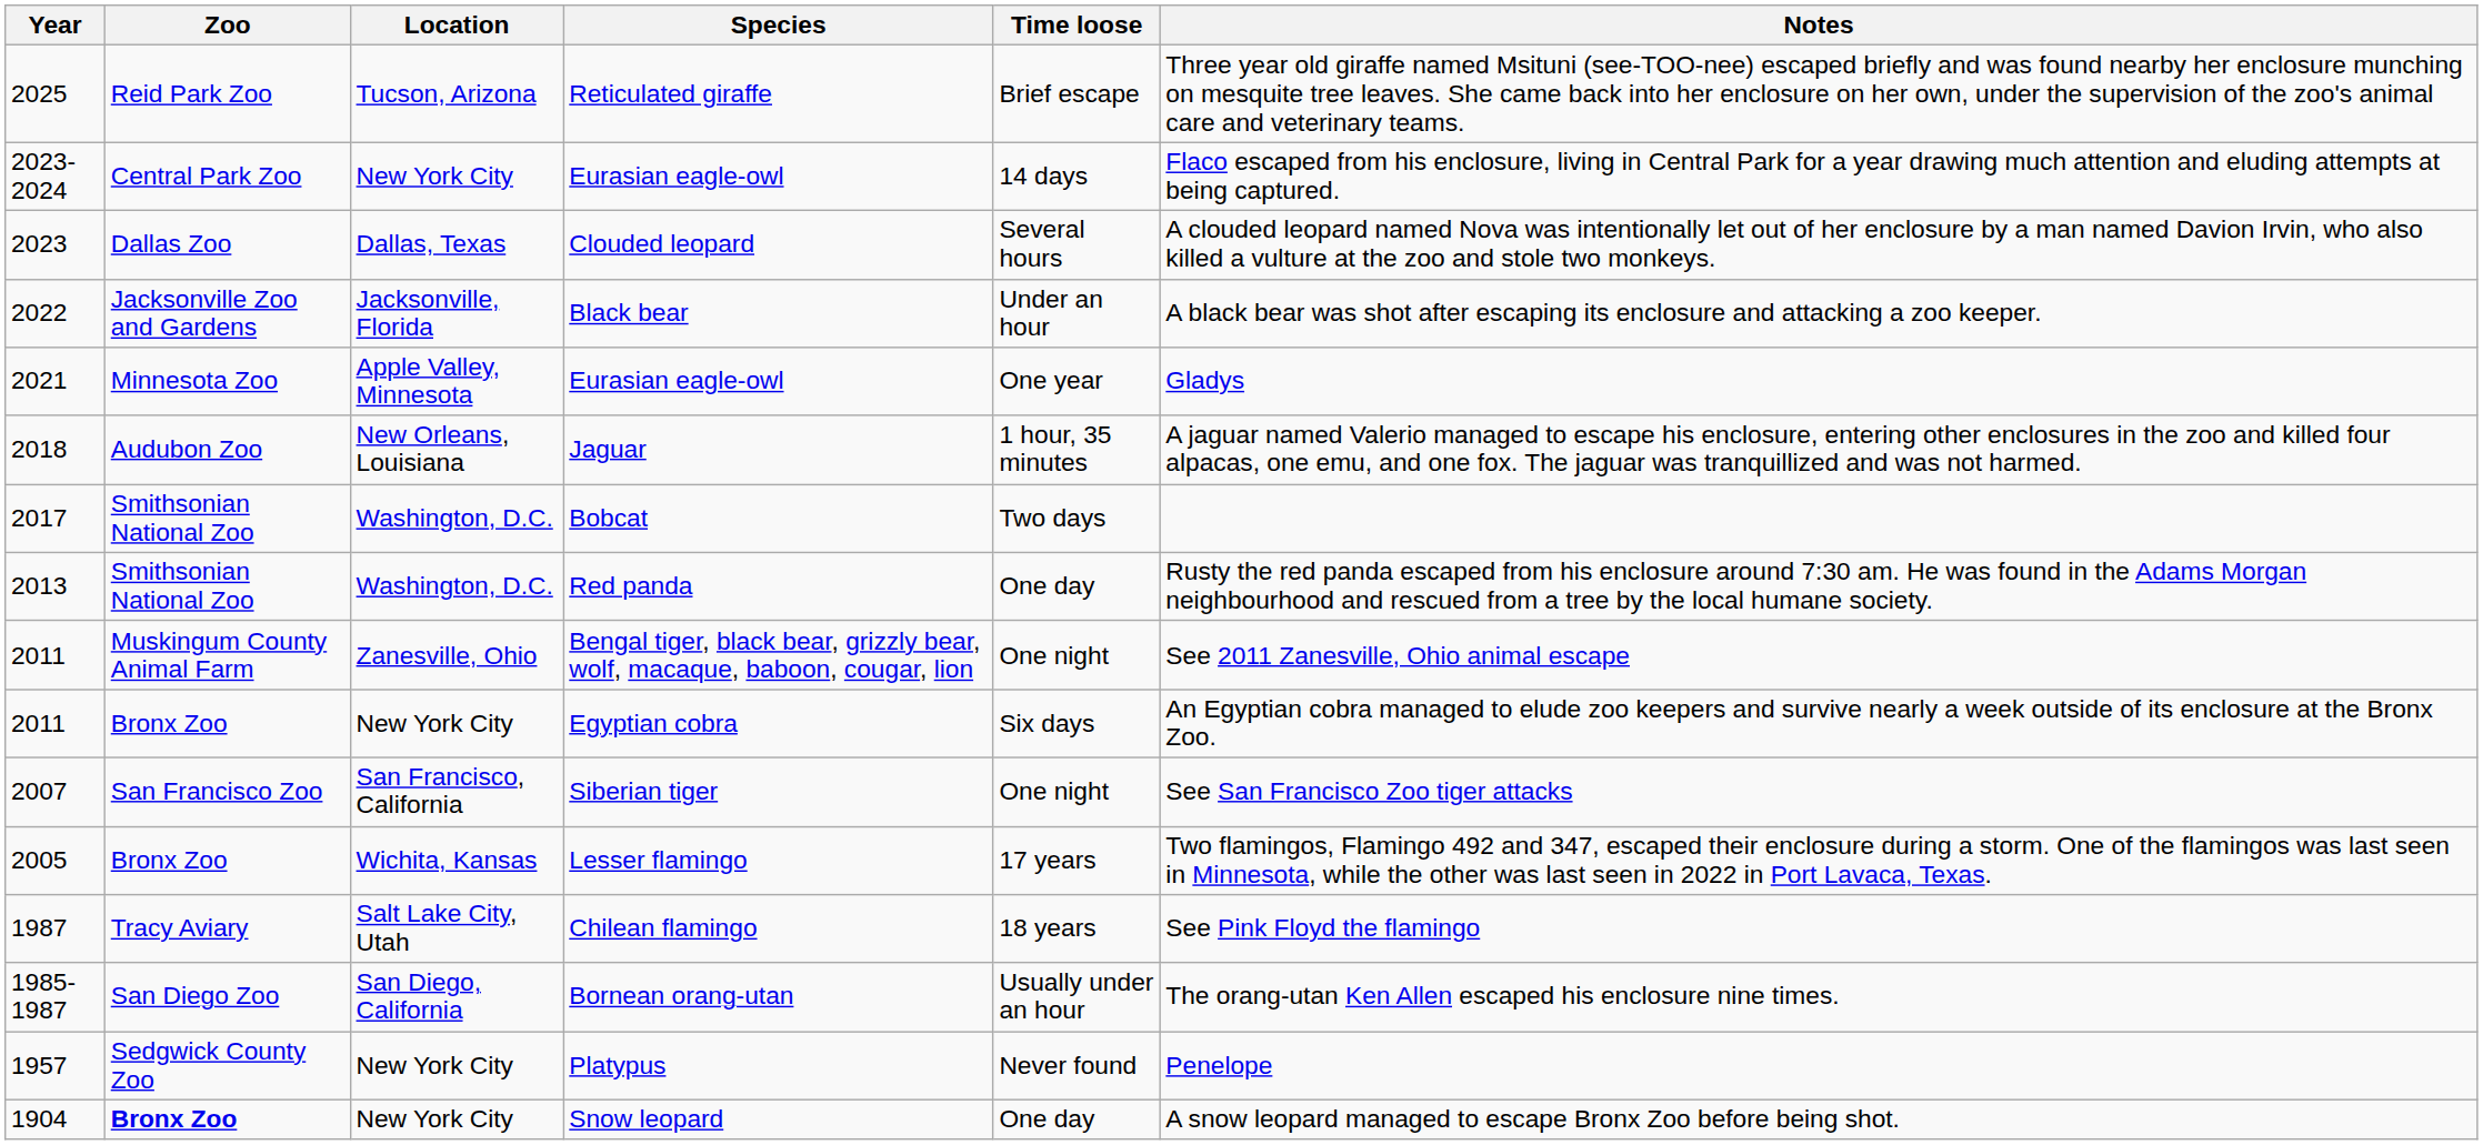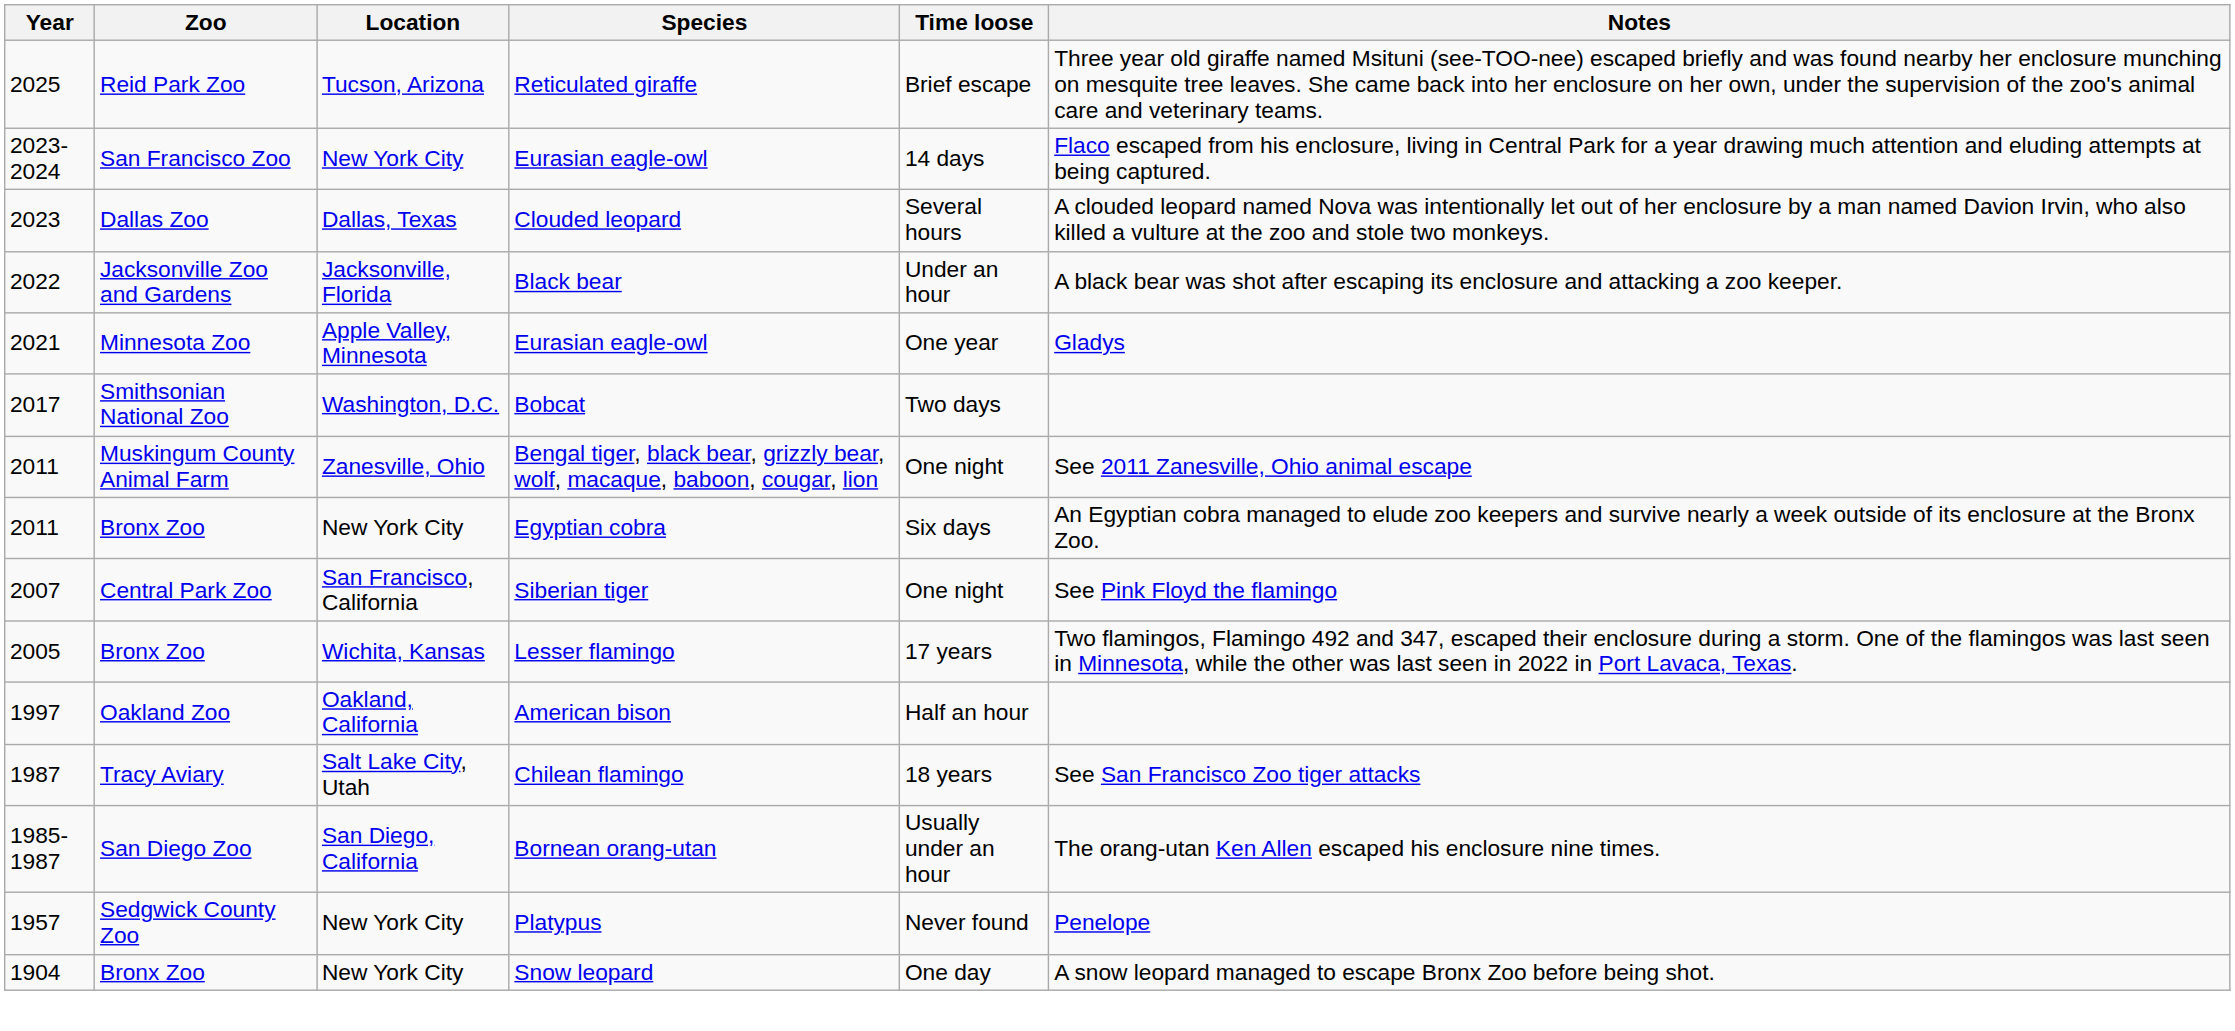2023-2024 / Eurasian eagle-owl | Zoo: Central Park Zoo -> San Francisco Zoo
- row: 2018 | Audubon Zoo | New Orleans, Louisiana | Jaguar | 1 hour, 35 minutes | A jaguar named Valerio managed to escape his enclosure, entering other enclosures in the zoo and killed four alpacas, one emu, and one fox. The jaguar was tranquillized and was not harmed.
- row: 2013 | Smithsonian National Zoo | Washington, D.C. | Red panda | One day | Rusty the red panda escaped from his enclosure around 7:30 am. He was found in the Adams Morgan neighbourhood and rescued from a tree by the local humane society.
Siberian tiger | Zoo: San Francisco Zoo -> Central Park Zoo
Siberian tiger | Notes: See San Francisco Zoo tiger attacks -> See Pink Floyd the flamingo
+ row: 1997 | Oakland Zoo | Oakland, California | American bison | Half an hour
Chilean flamingo | Notes: See Pink Floyd the flamingo -> See San Francisco Zoo tiger attacks
Snow leopard | Zoo: bold -> normal
